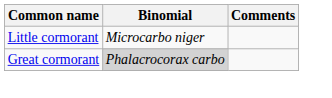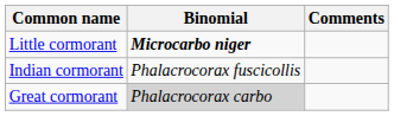Little cormorant | Binomial: normal -> bold
+ row: Indian cormorant | Phalacrocorax fuscicollis
